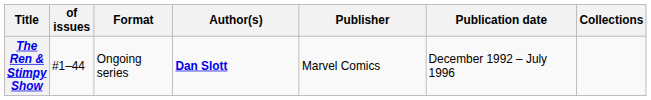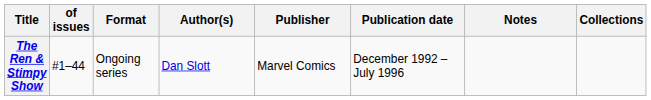+ column: Notes
The Ren & Stimpy Show | Author(s): bold -> normal
